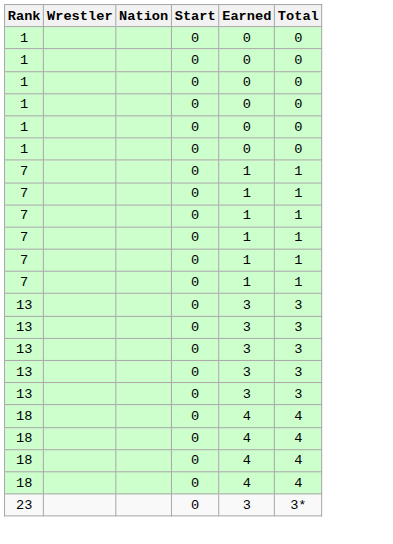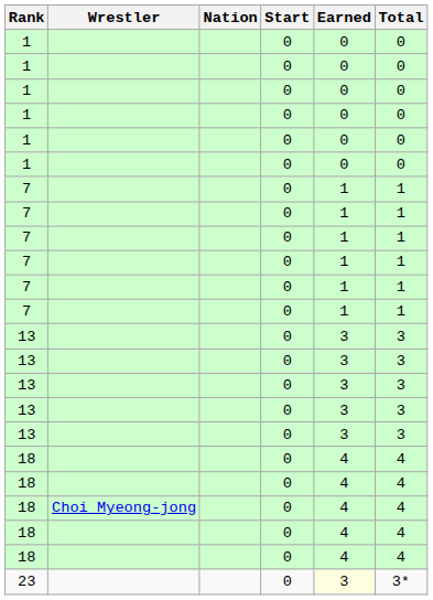+ row: 18 | Choi Myeong-jong | 0 | 4 | 4
23 | Earned: no background -> lightyellow background
